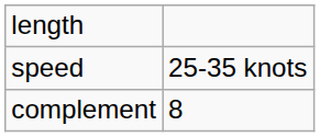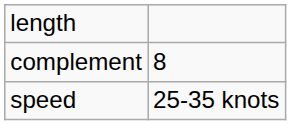rows swapped: speed <-> complement
